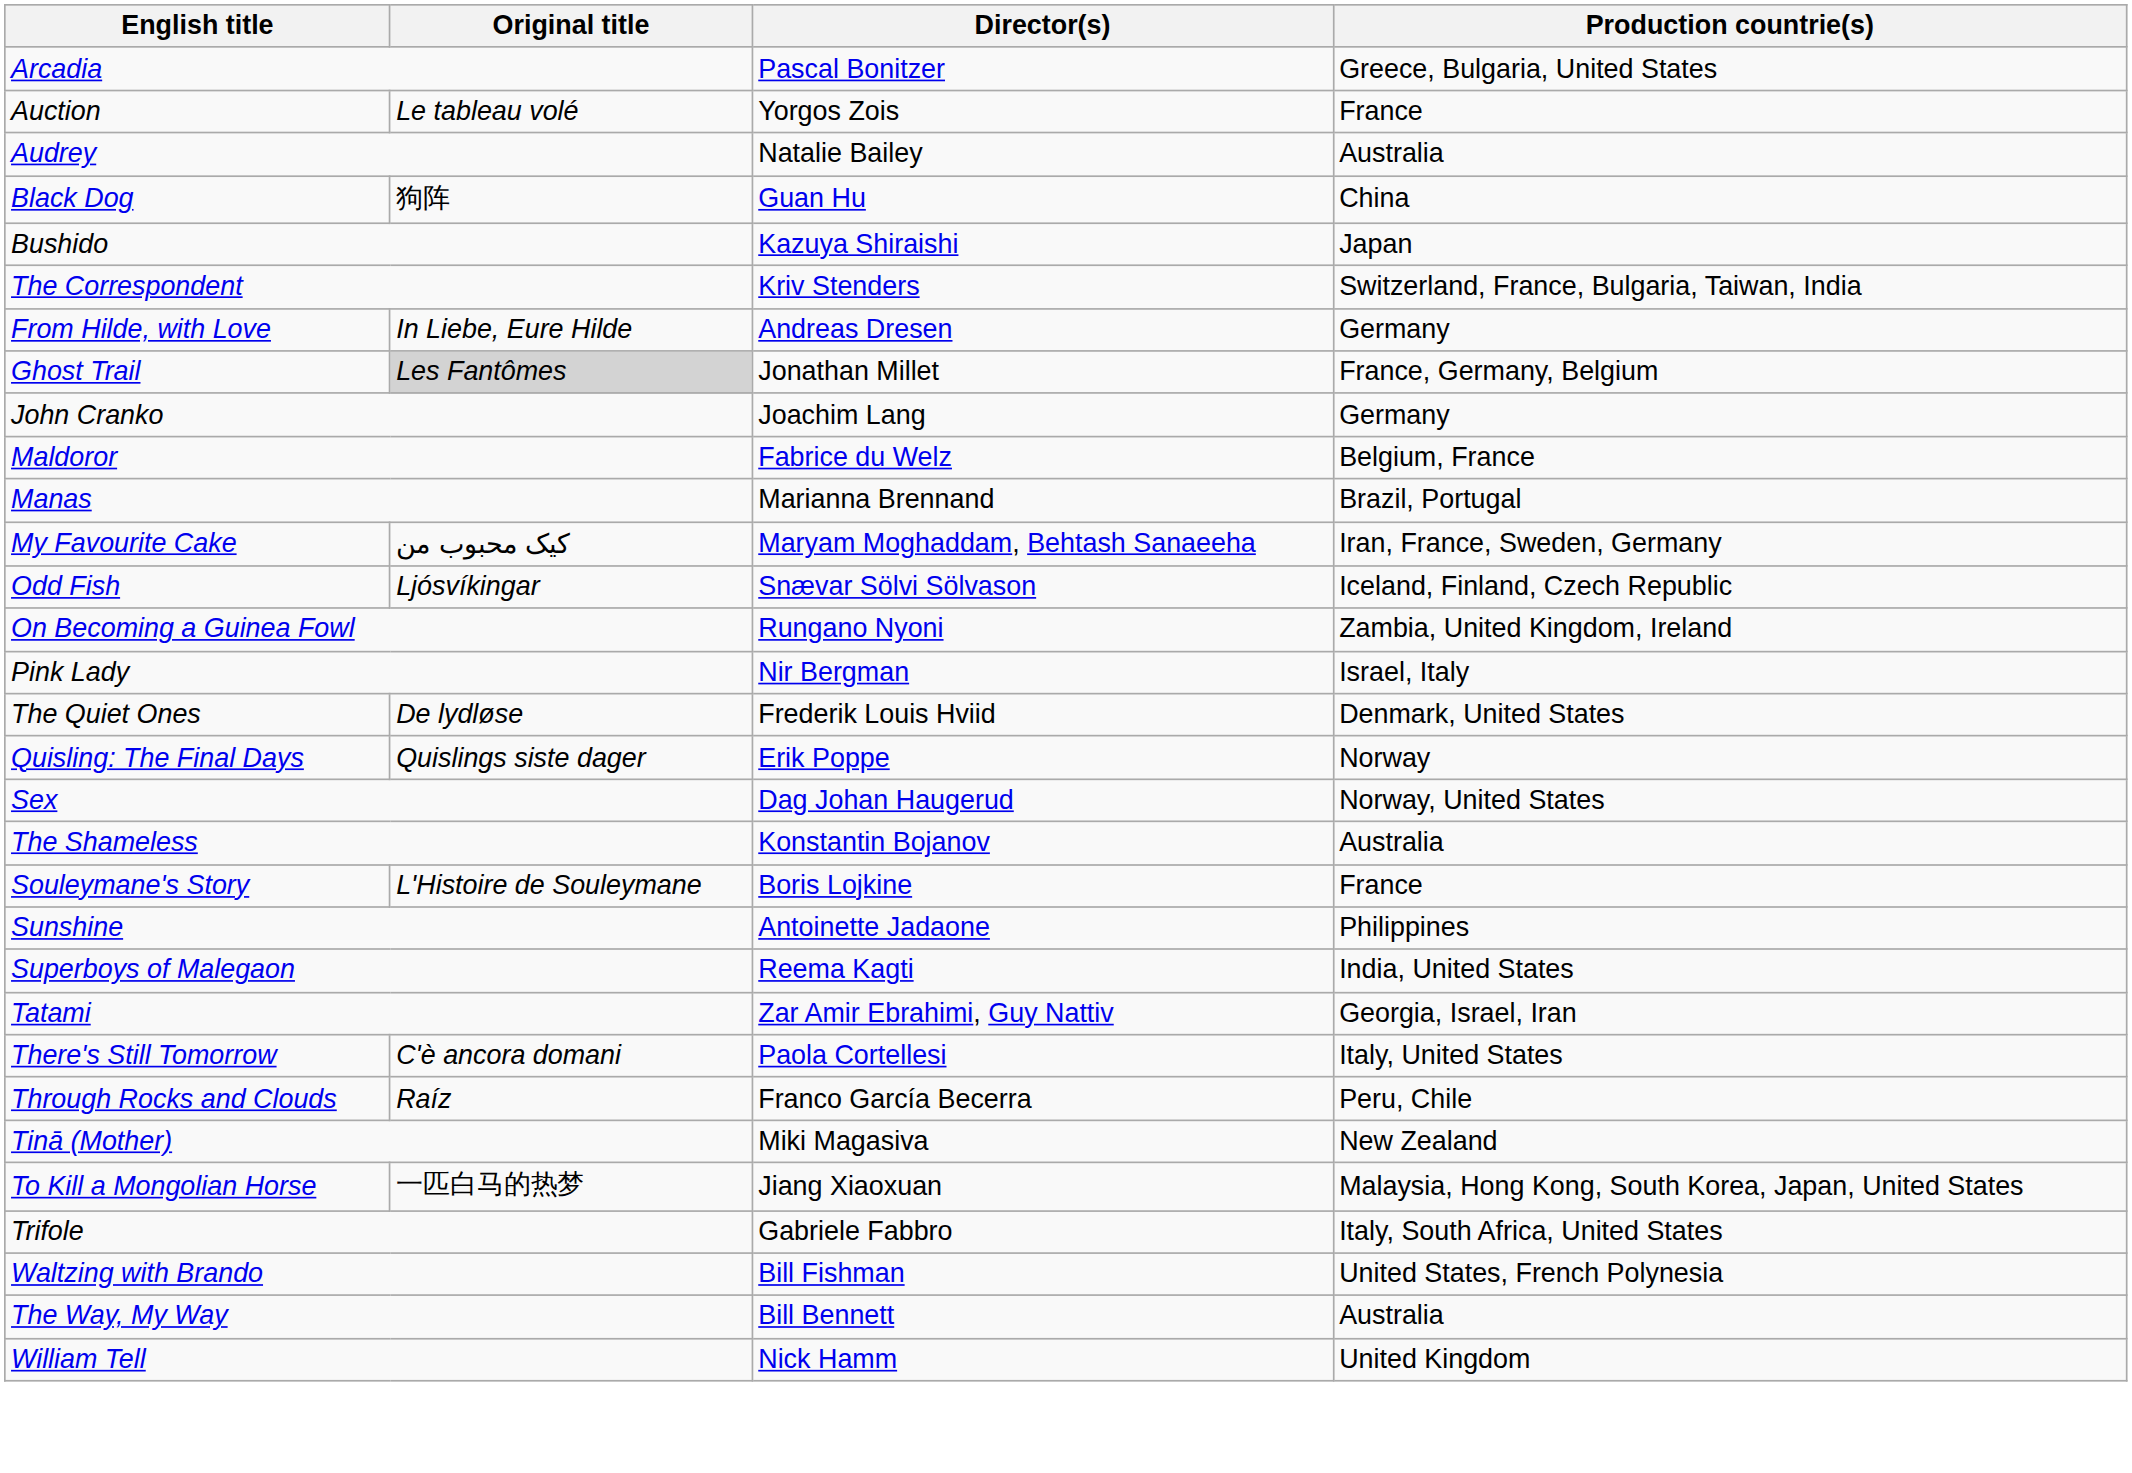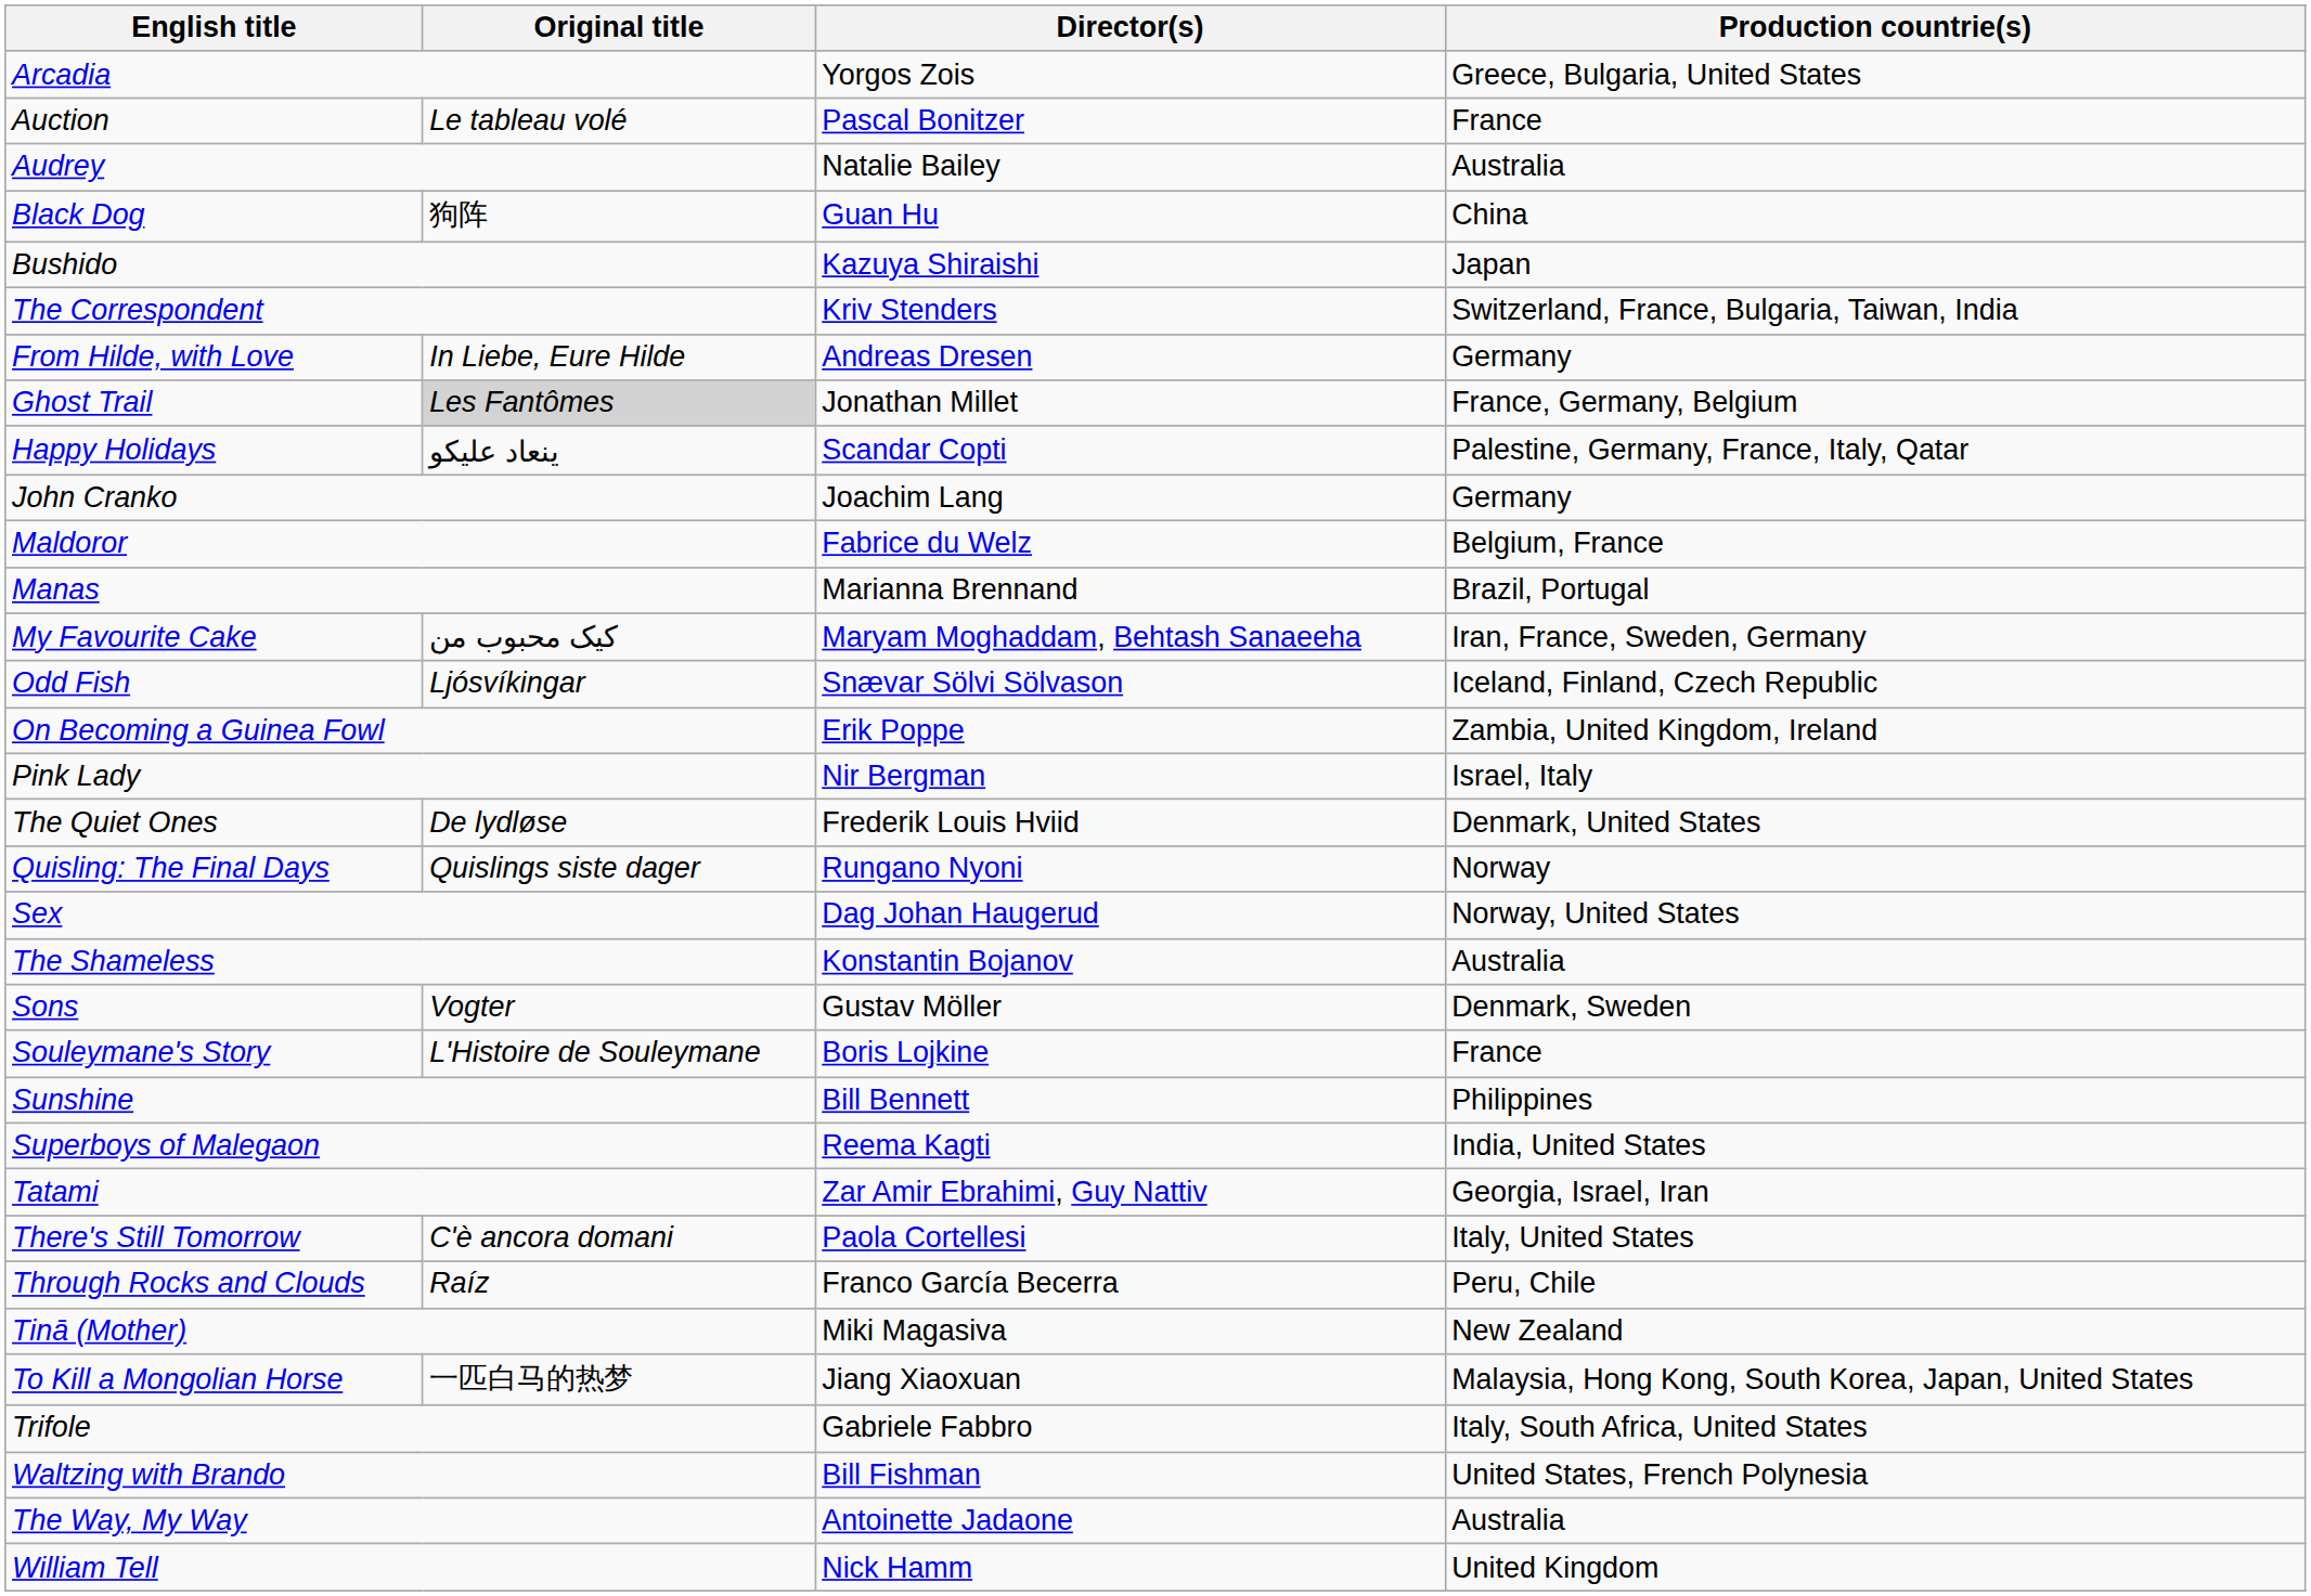Arcadia | Director(s): Pascal Bonitzer -> Yorgos Zois
Auction | Director(s): Yorgos Zois -> Pascal Bonitzer
+ row: Happy Holidays | ينعاد عليكو | Scandar Copti | Palestine, Germany, France, Italy, Qatar
On Becoming a Guinea Fowl | Director(s): Rungano Nyoni -> Erik Poppe
Quisling: The Final Days | Director(s): Erik Poppe -> Rungano Nyoni
+ row: Sons | Vogter | Gustav Möller | Denmark, Sweden
Sunshine | Director(s): Antoinette Jadaone -> Bill Bennett
The Way, My Way | Director(s): Bill Bennett -> Antoinette Jadaone
